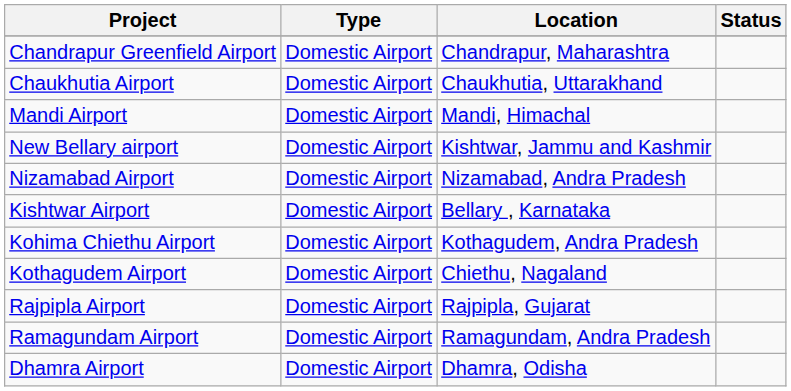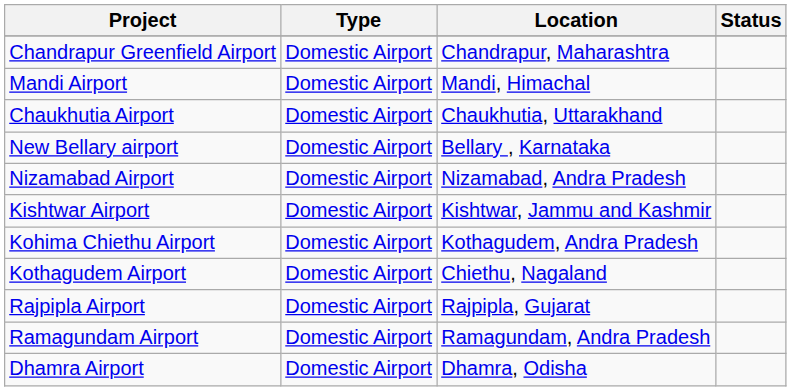rows swapped: Chaukhutia Airport <-> Mandi Airport
New Bellary airport | Location: Kishtwar, Jammu and Kashmir -> Bellary , Karnataka
Kishtwar Airport | Location: Bellary , Karnataka -> Kishtwar, Jammu and Kashmir
